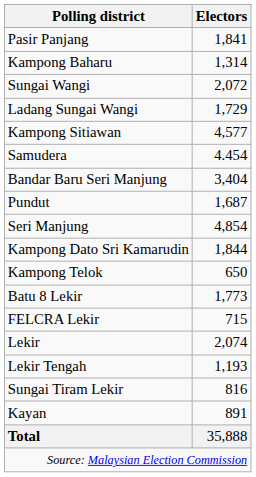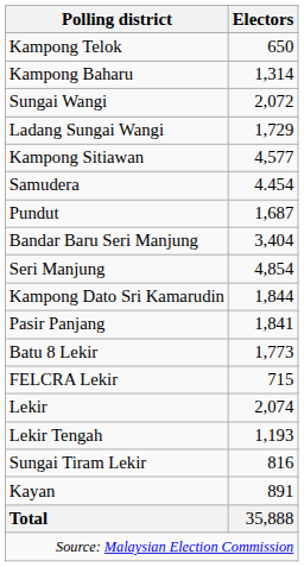rows swapped: Kampong Telok <-> Pasir Panjang
rows swapped: Pundut <-> Bandar Baru Seri Manjung
